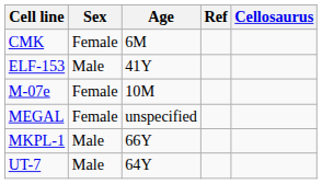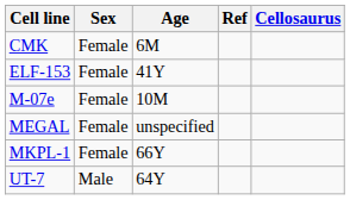ELF-153 | Sex: Male -> Female
MKPL-1 | Sex: Male -> Female
